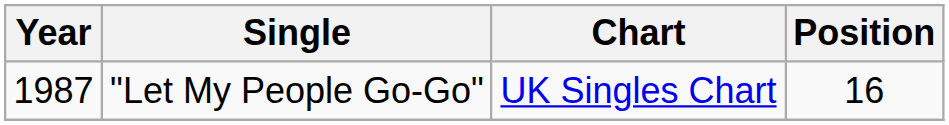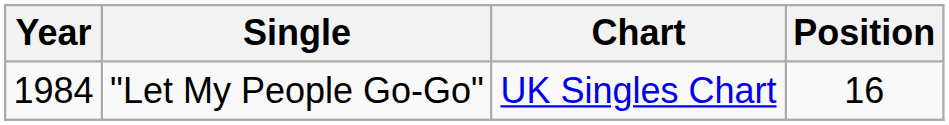"Let My People Go-Go" | Year: 1987 -> 1984
